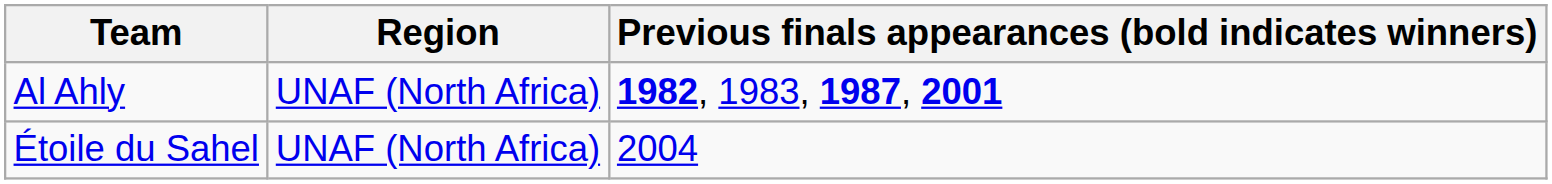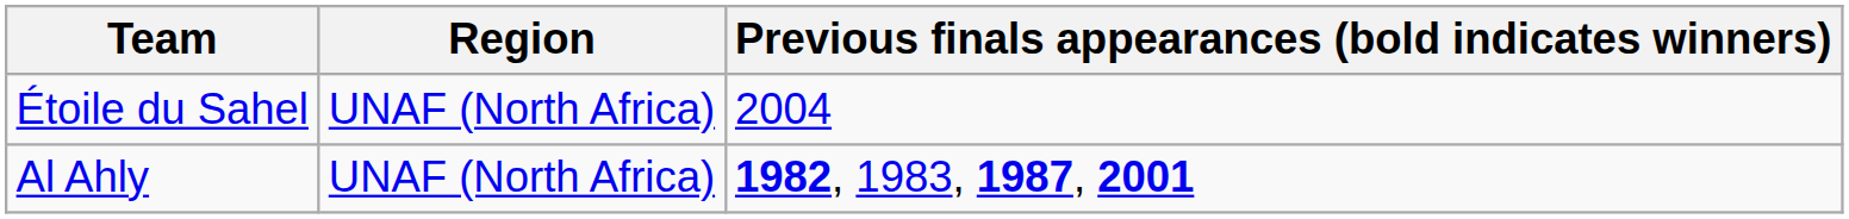rows swapped: Étoile du Sahel <-> Al Ahly
